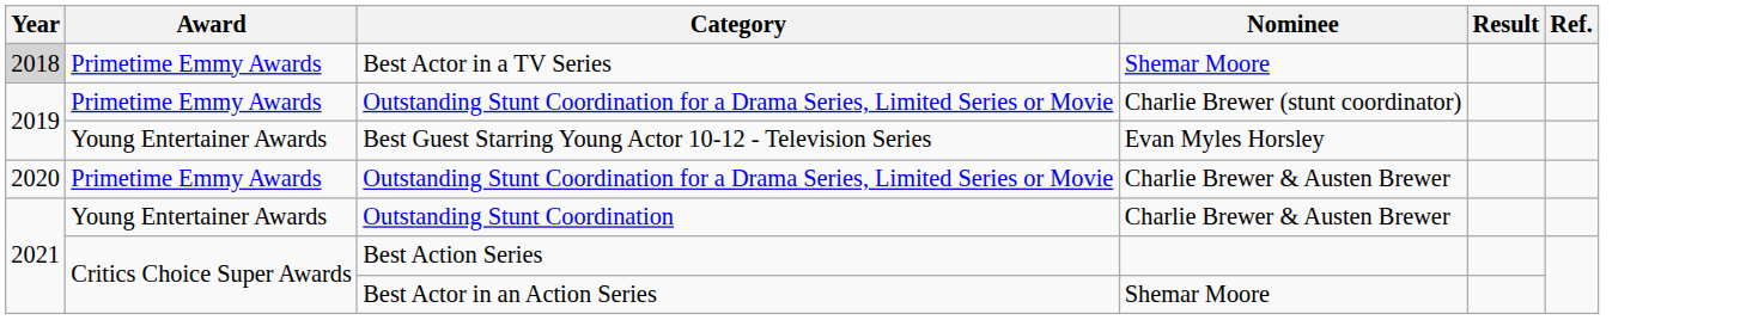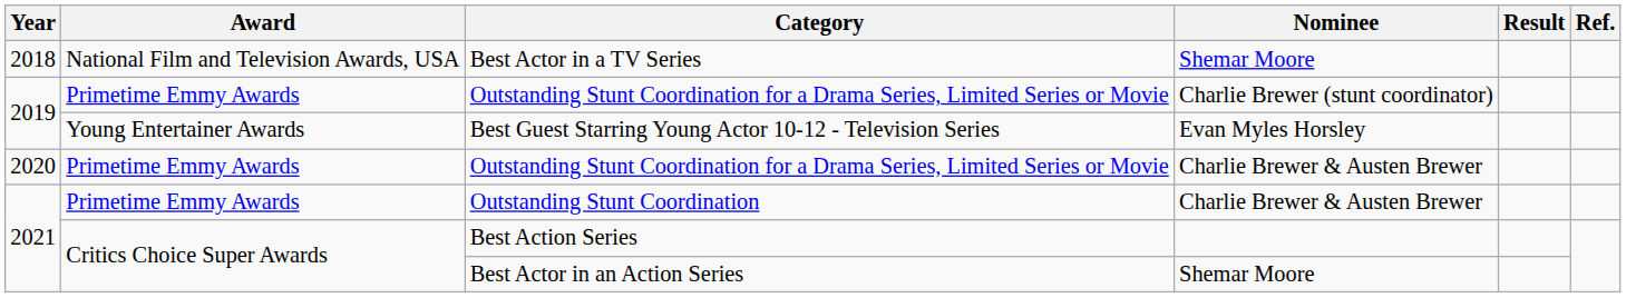Best Actor in a TV Series | Year: lightgrey background -> no background
Best Actor in a TV Series | Award: Primetime Emmy Awards -> National Film and Television Awards, USA
Outstanding Stunt Coordination | Award: Young Entertainer Awards -> Primetime Emmy Awards
